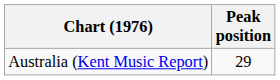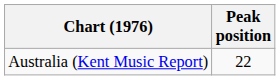Australia (Kent Music Report) | Peak position: 29 -> 22
